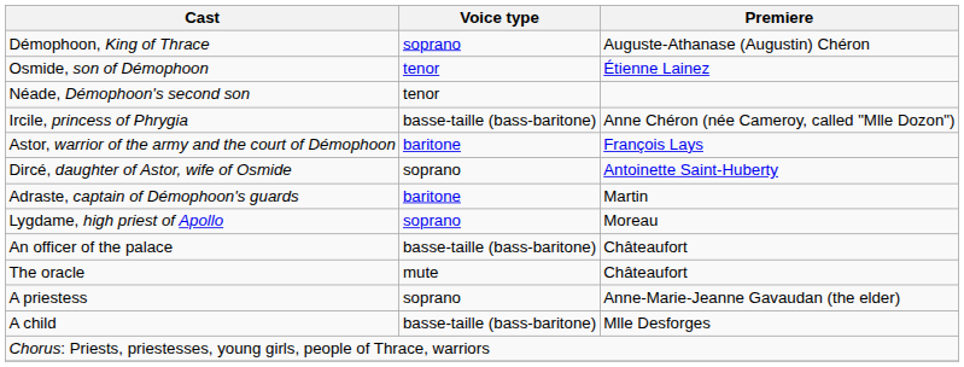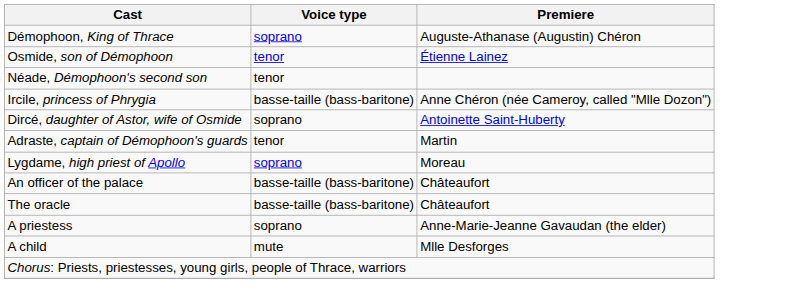- row: Astor, warrior of the army and the court of Démophoon | baritone | François Lays
Adraste, captain of Démophoon's guards | Voice type: baritone -> tenor
The oracle | Voice type: mute -> basse-taille (bass-baritone)
A child | Voice type: basse-taille (bass-baritone) -> mute
